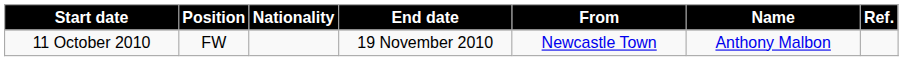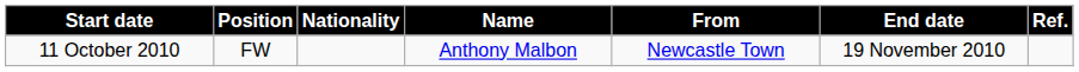columns swapped: Name <-> End date
